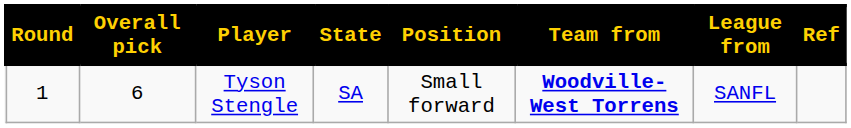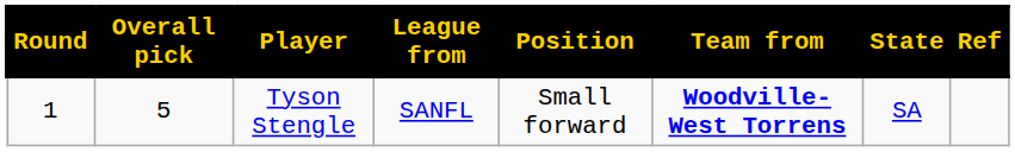columns swapped: State <-> League from
Tyson Stengle | Overall pick: 6 -> 5
